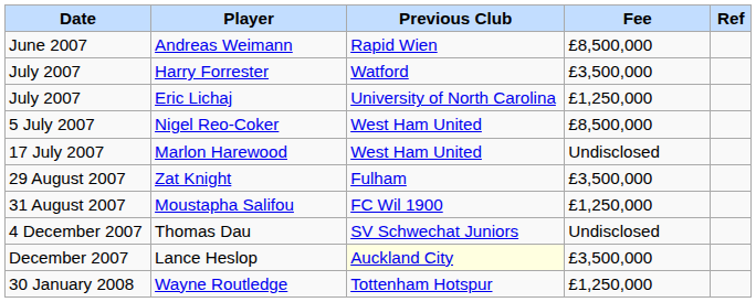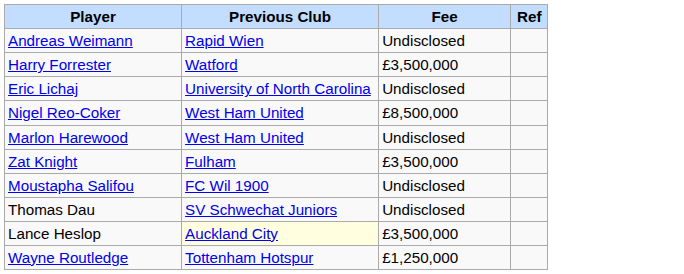- column: Date | June 2007 | July 2007 | July 2007 | 5 July 2007 | 17 July 2007 | 29 August 2007 | 31 August 2007 | 4 December 2007 | December 2007 | 30 January 2008
Andreas Weimann | Fee: £8,500,000 -> Undisclosed
Eric Lichaj | Fee: £1,250,000 -> Undisclosed
Moustapha Salifou | Fee: £1,250,000 -> Undisclosed
